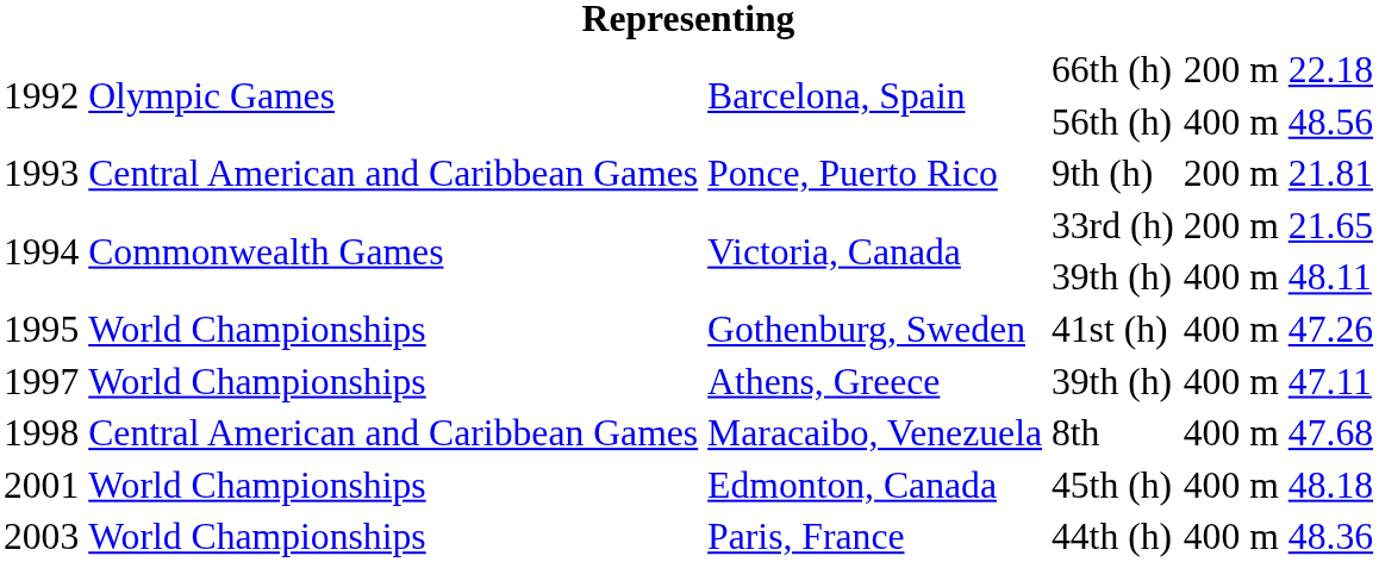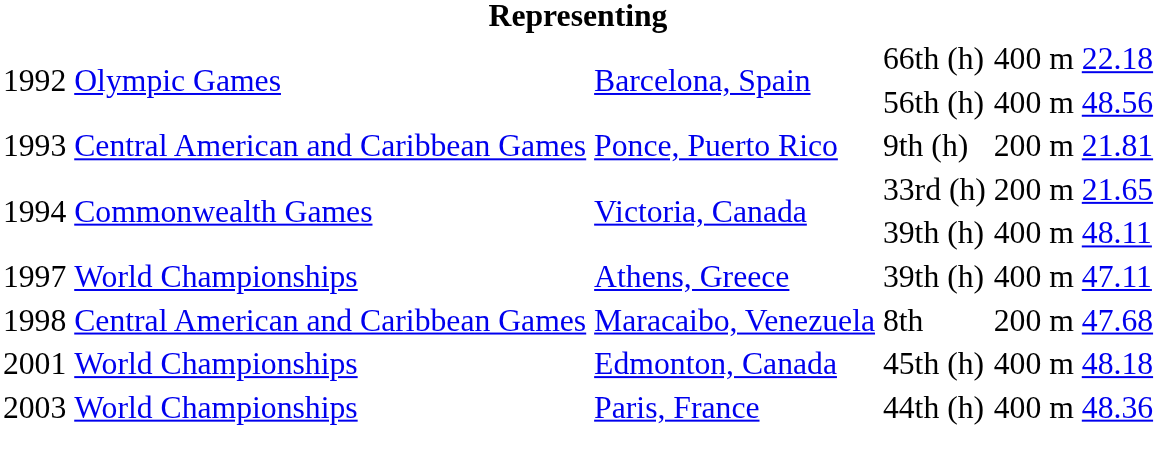66th (h) | column 5: 200 m -> 400 m
- row: 1995 | World Championships | Gothenburg, Sweden | 41st (h) | 400 m | 47.26
8th | column 5: 400 m -> 200 m
